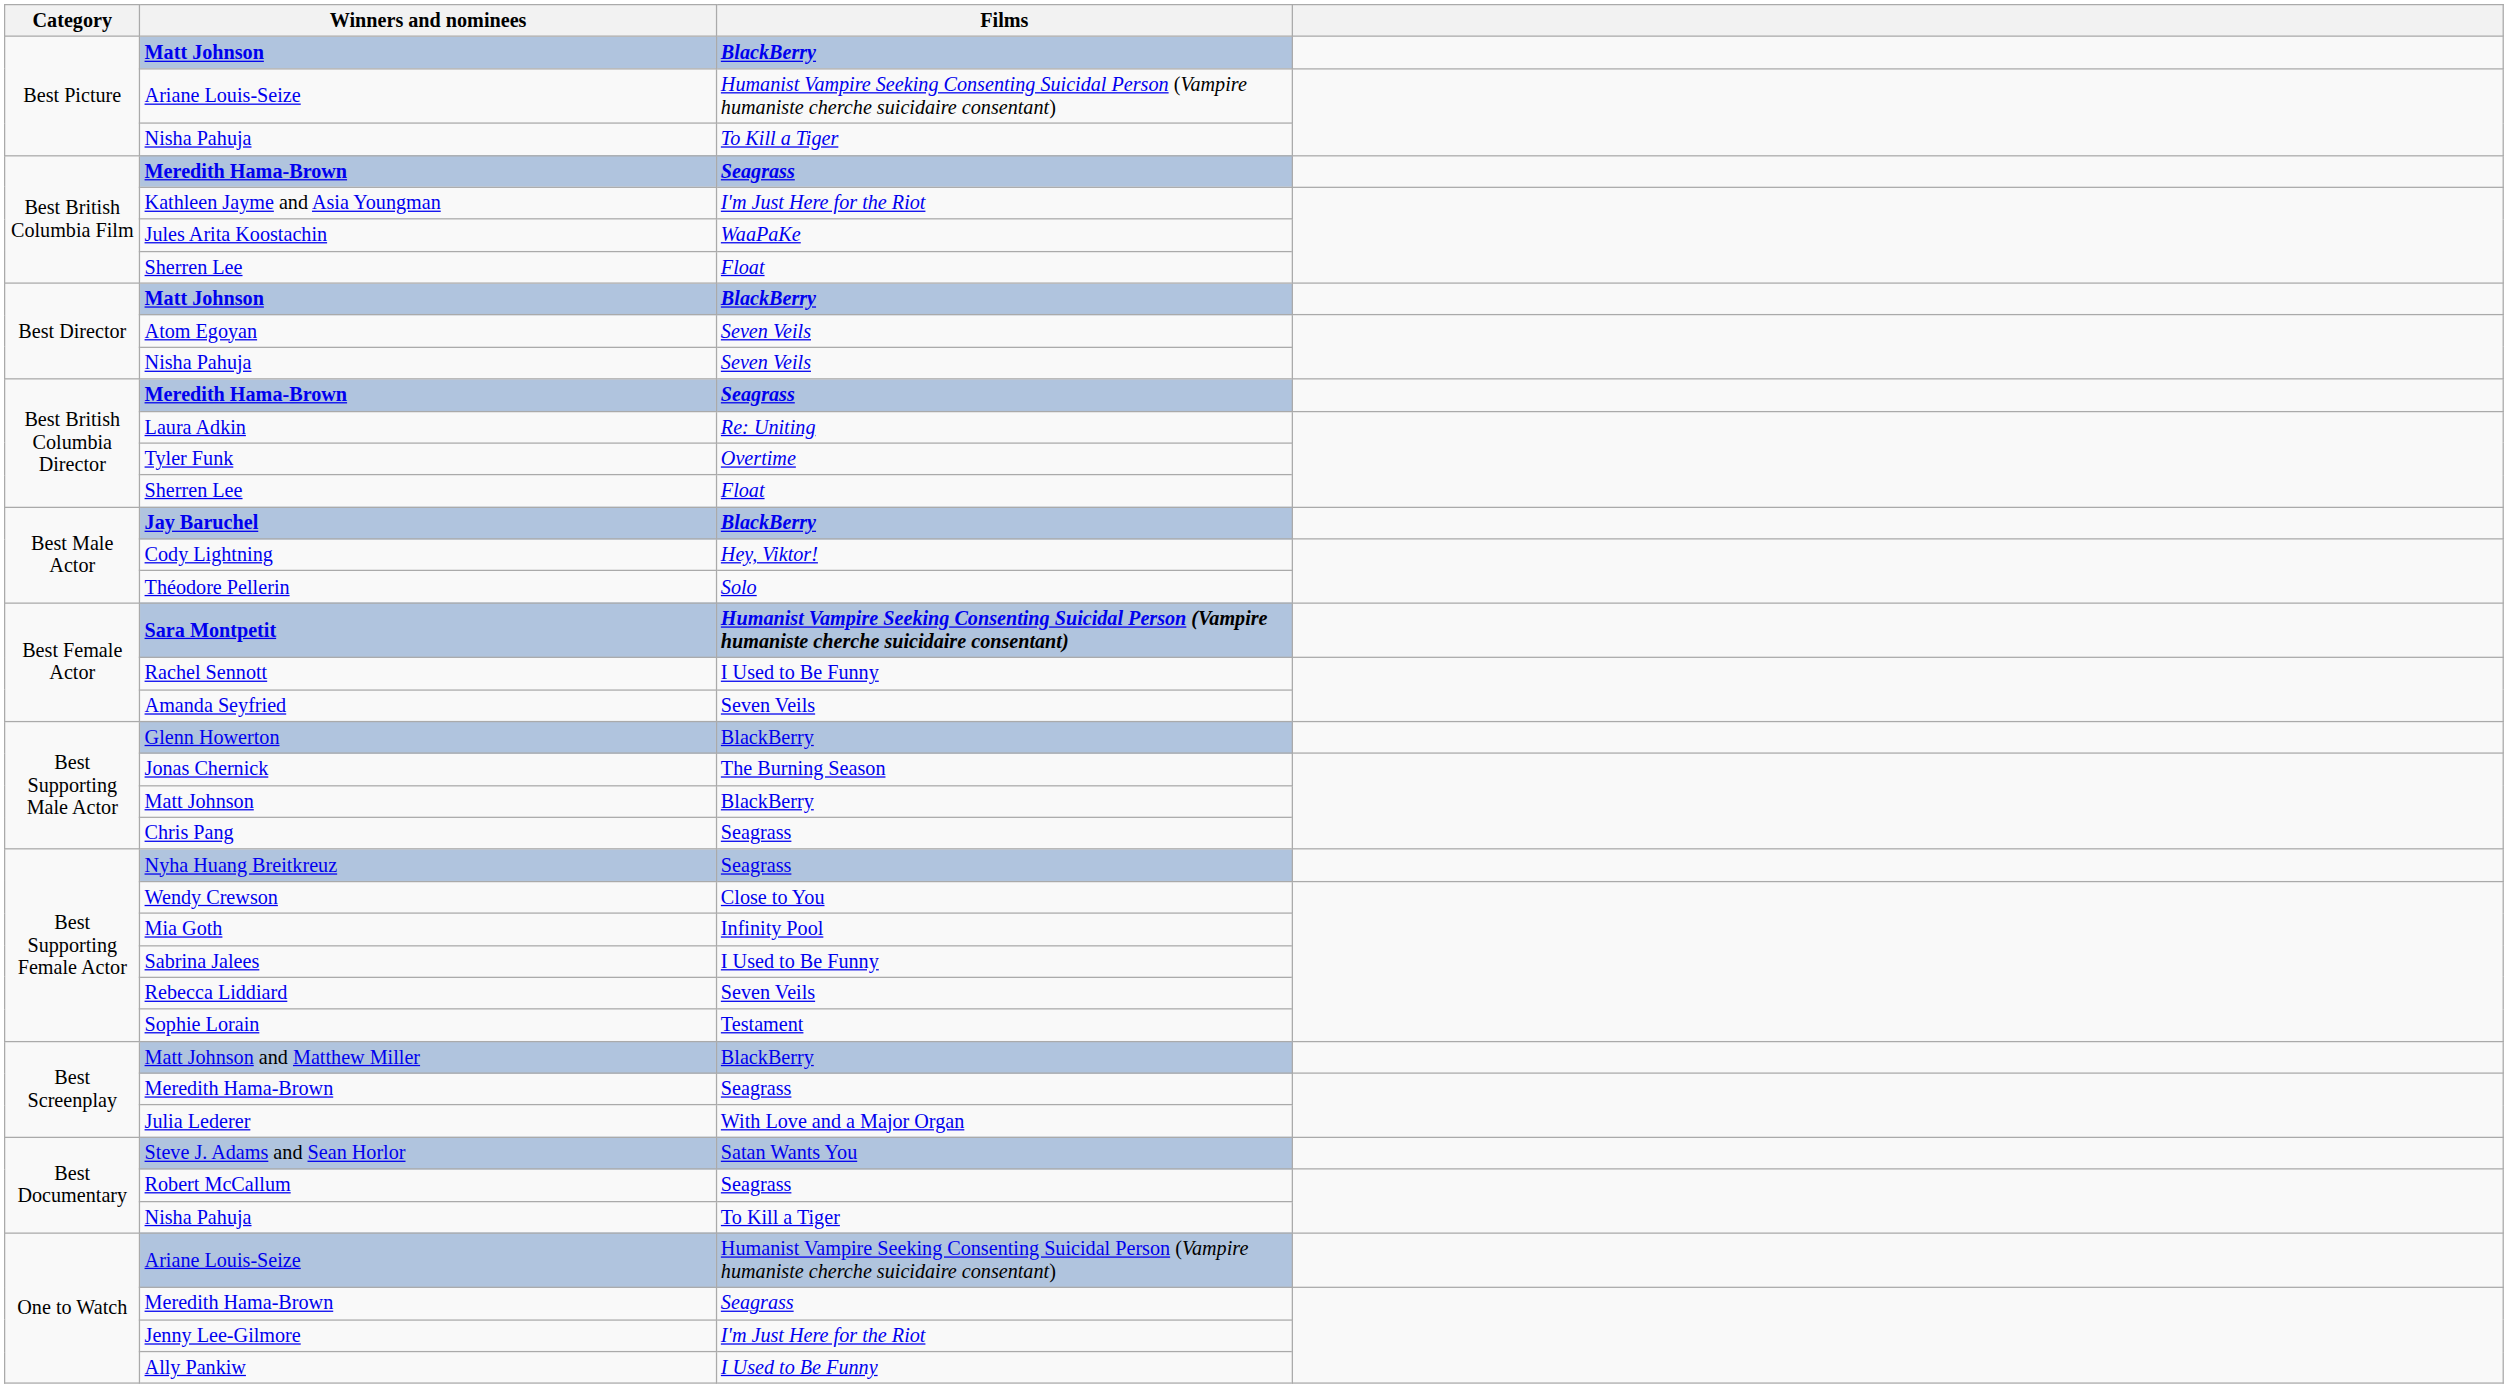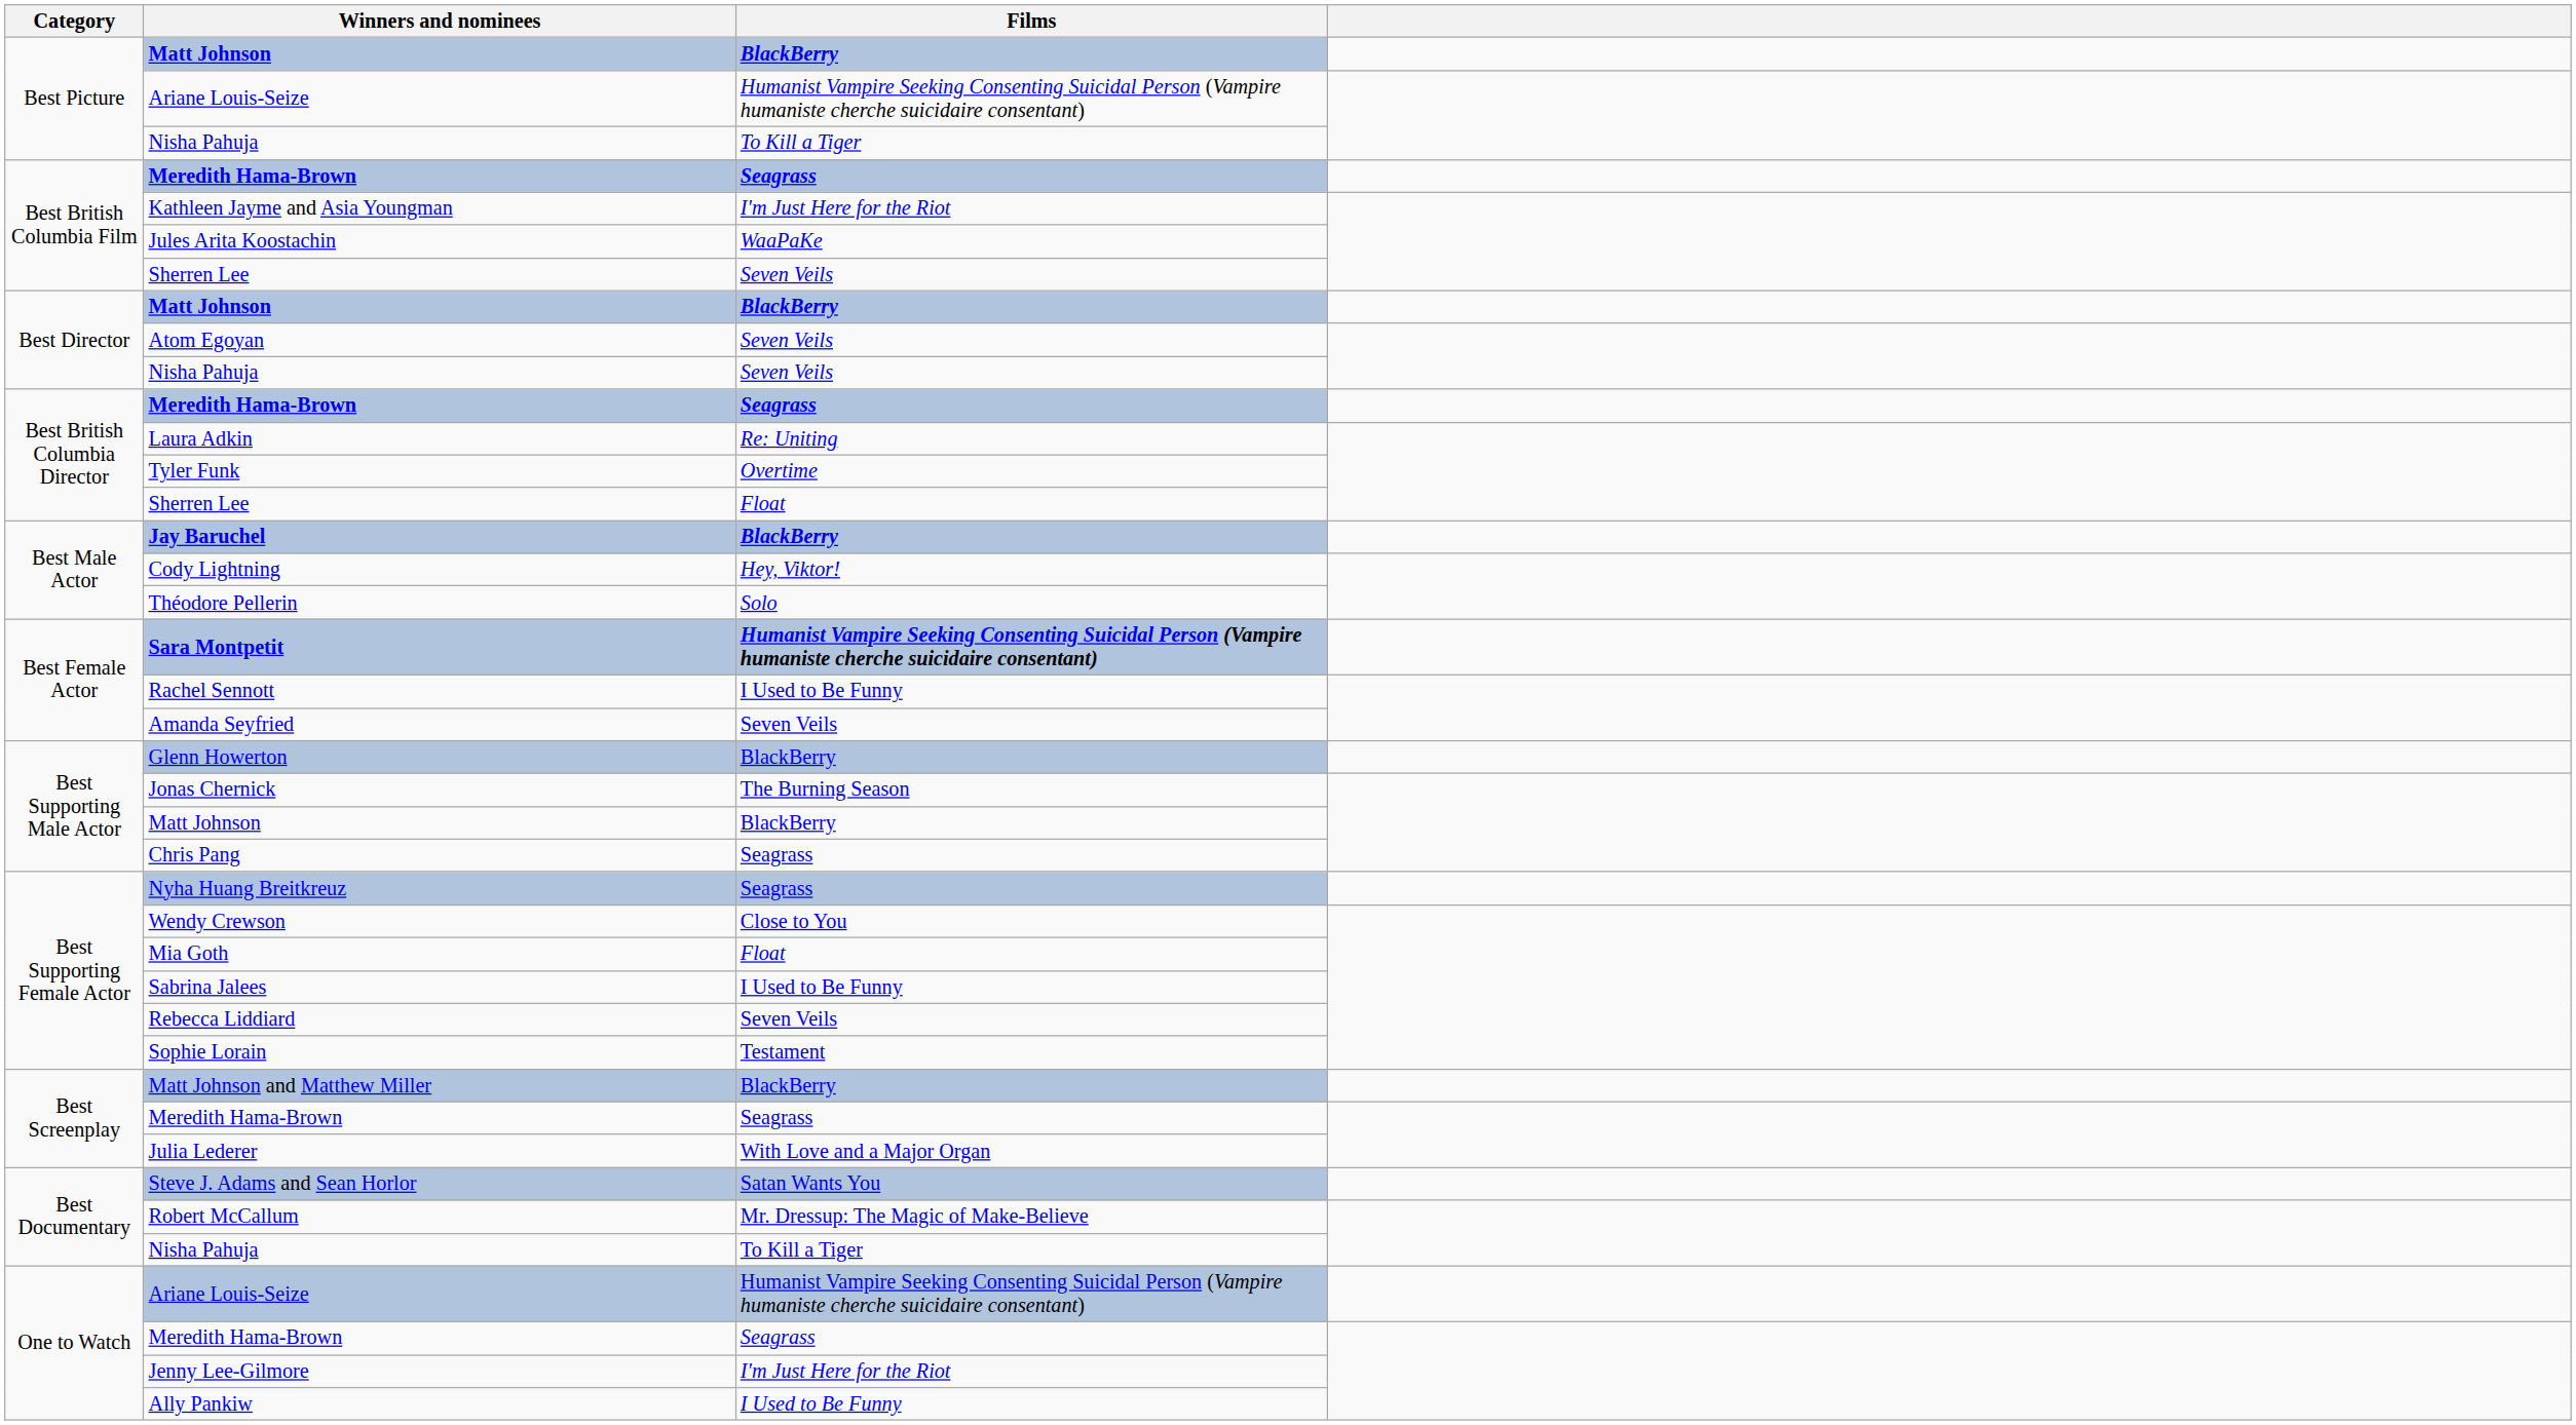Best British Columbia Film / Sherren Lee | Films: Float -> Seven Veils
Mia Goth | Films: Infinity Pool -> Float
Robert McCallum | Films: Seagrass -> Mr. Dressup: The Magic of Make-Believe
